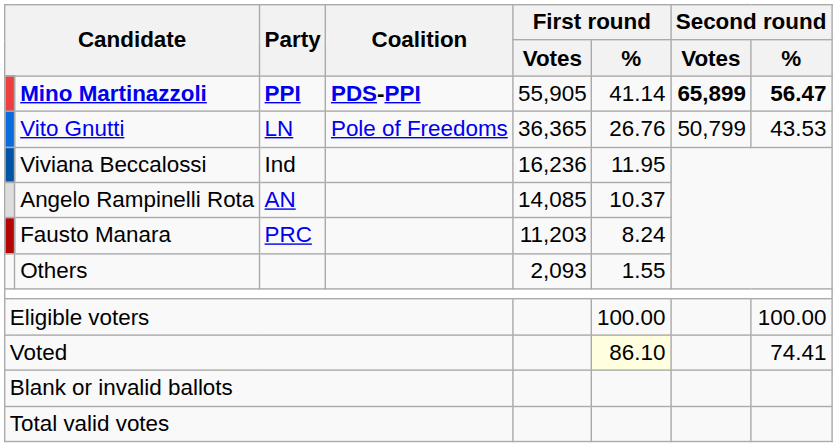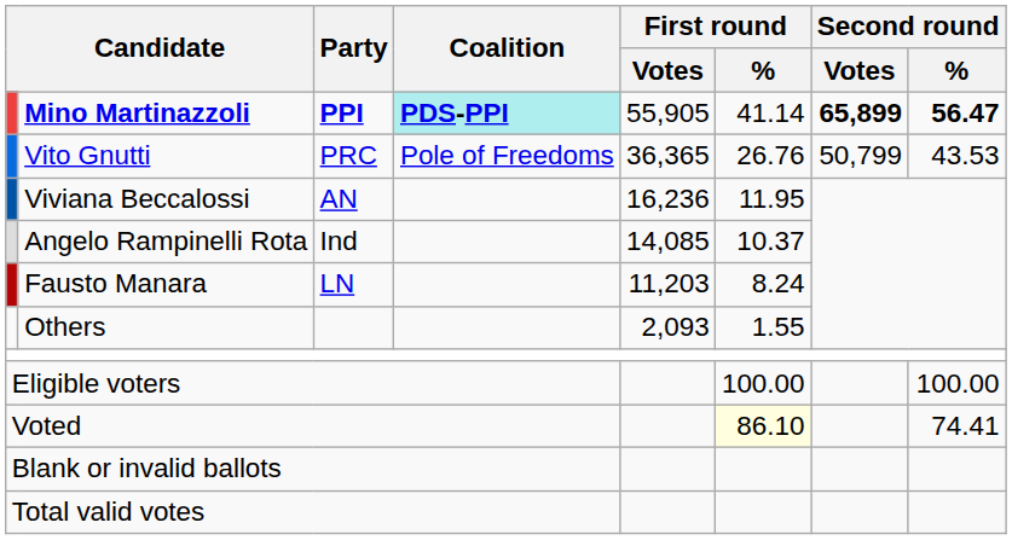Mino Martinazzoli | Coalition: no background -> paleturquoise background
Vito Gnutti | Party: LN -> PRC
Viviana Beccalossi | Party: Ind -> AN
Angelo Rampinelli Rota | Party: AN -> Ind
Fausto Manara | Party: PRC -> LN
